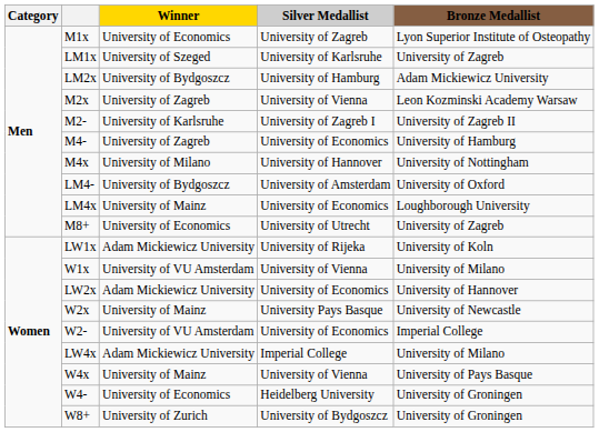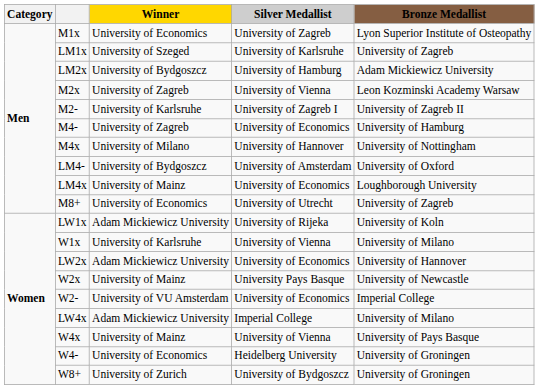W1x | Winner: University of VU Amsterdam -> University of Karlsruhe
